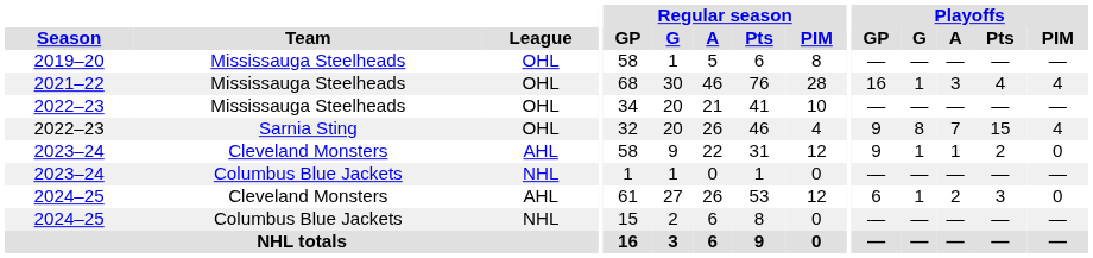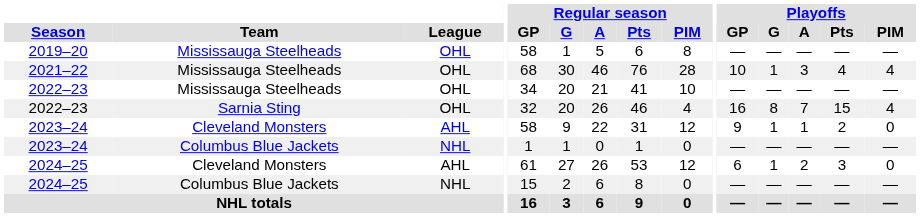2021–22 | Playoffs / GP: 16 -> 10
2022–23 / Sarnia Sting | Playoffs / GP: 9 -> 16
